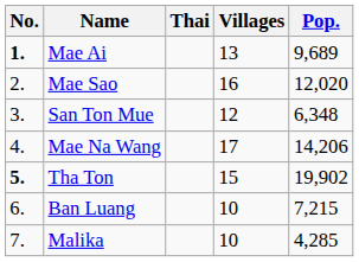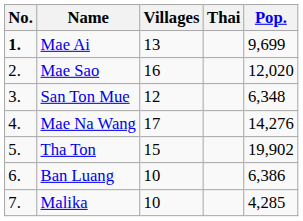columns swapped: Thai <-> Villages
Mae Ai | Pop.: 9,689 -> 9,699
Mae Na Wang | Pop.: 14,206 -> 14,276
Tha Ton | No.: bold -> normal
Ban Luang | Pop.: 7,215 -> 6,386
